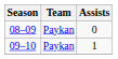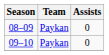09–10 | Assists: 1 -> 0
